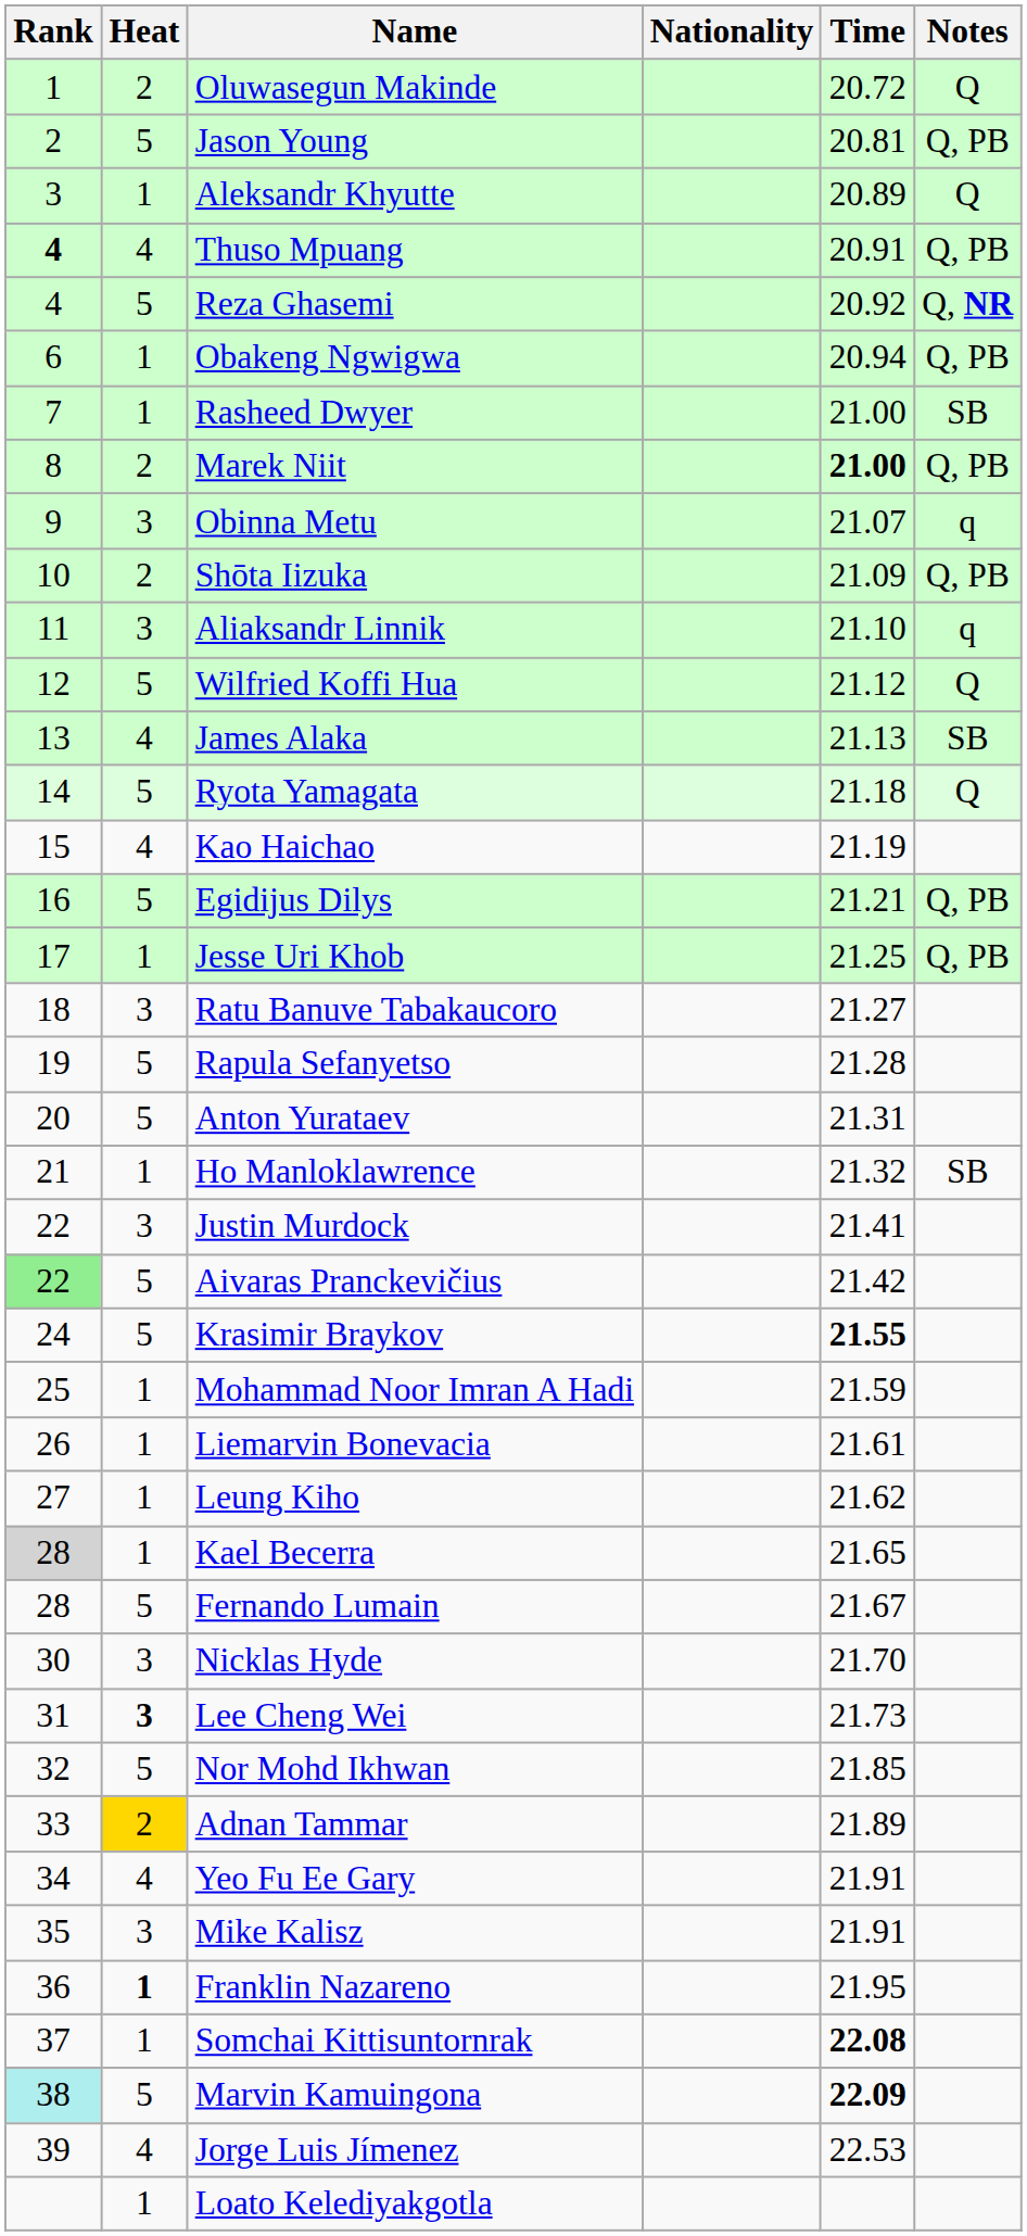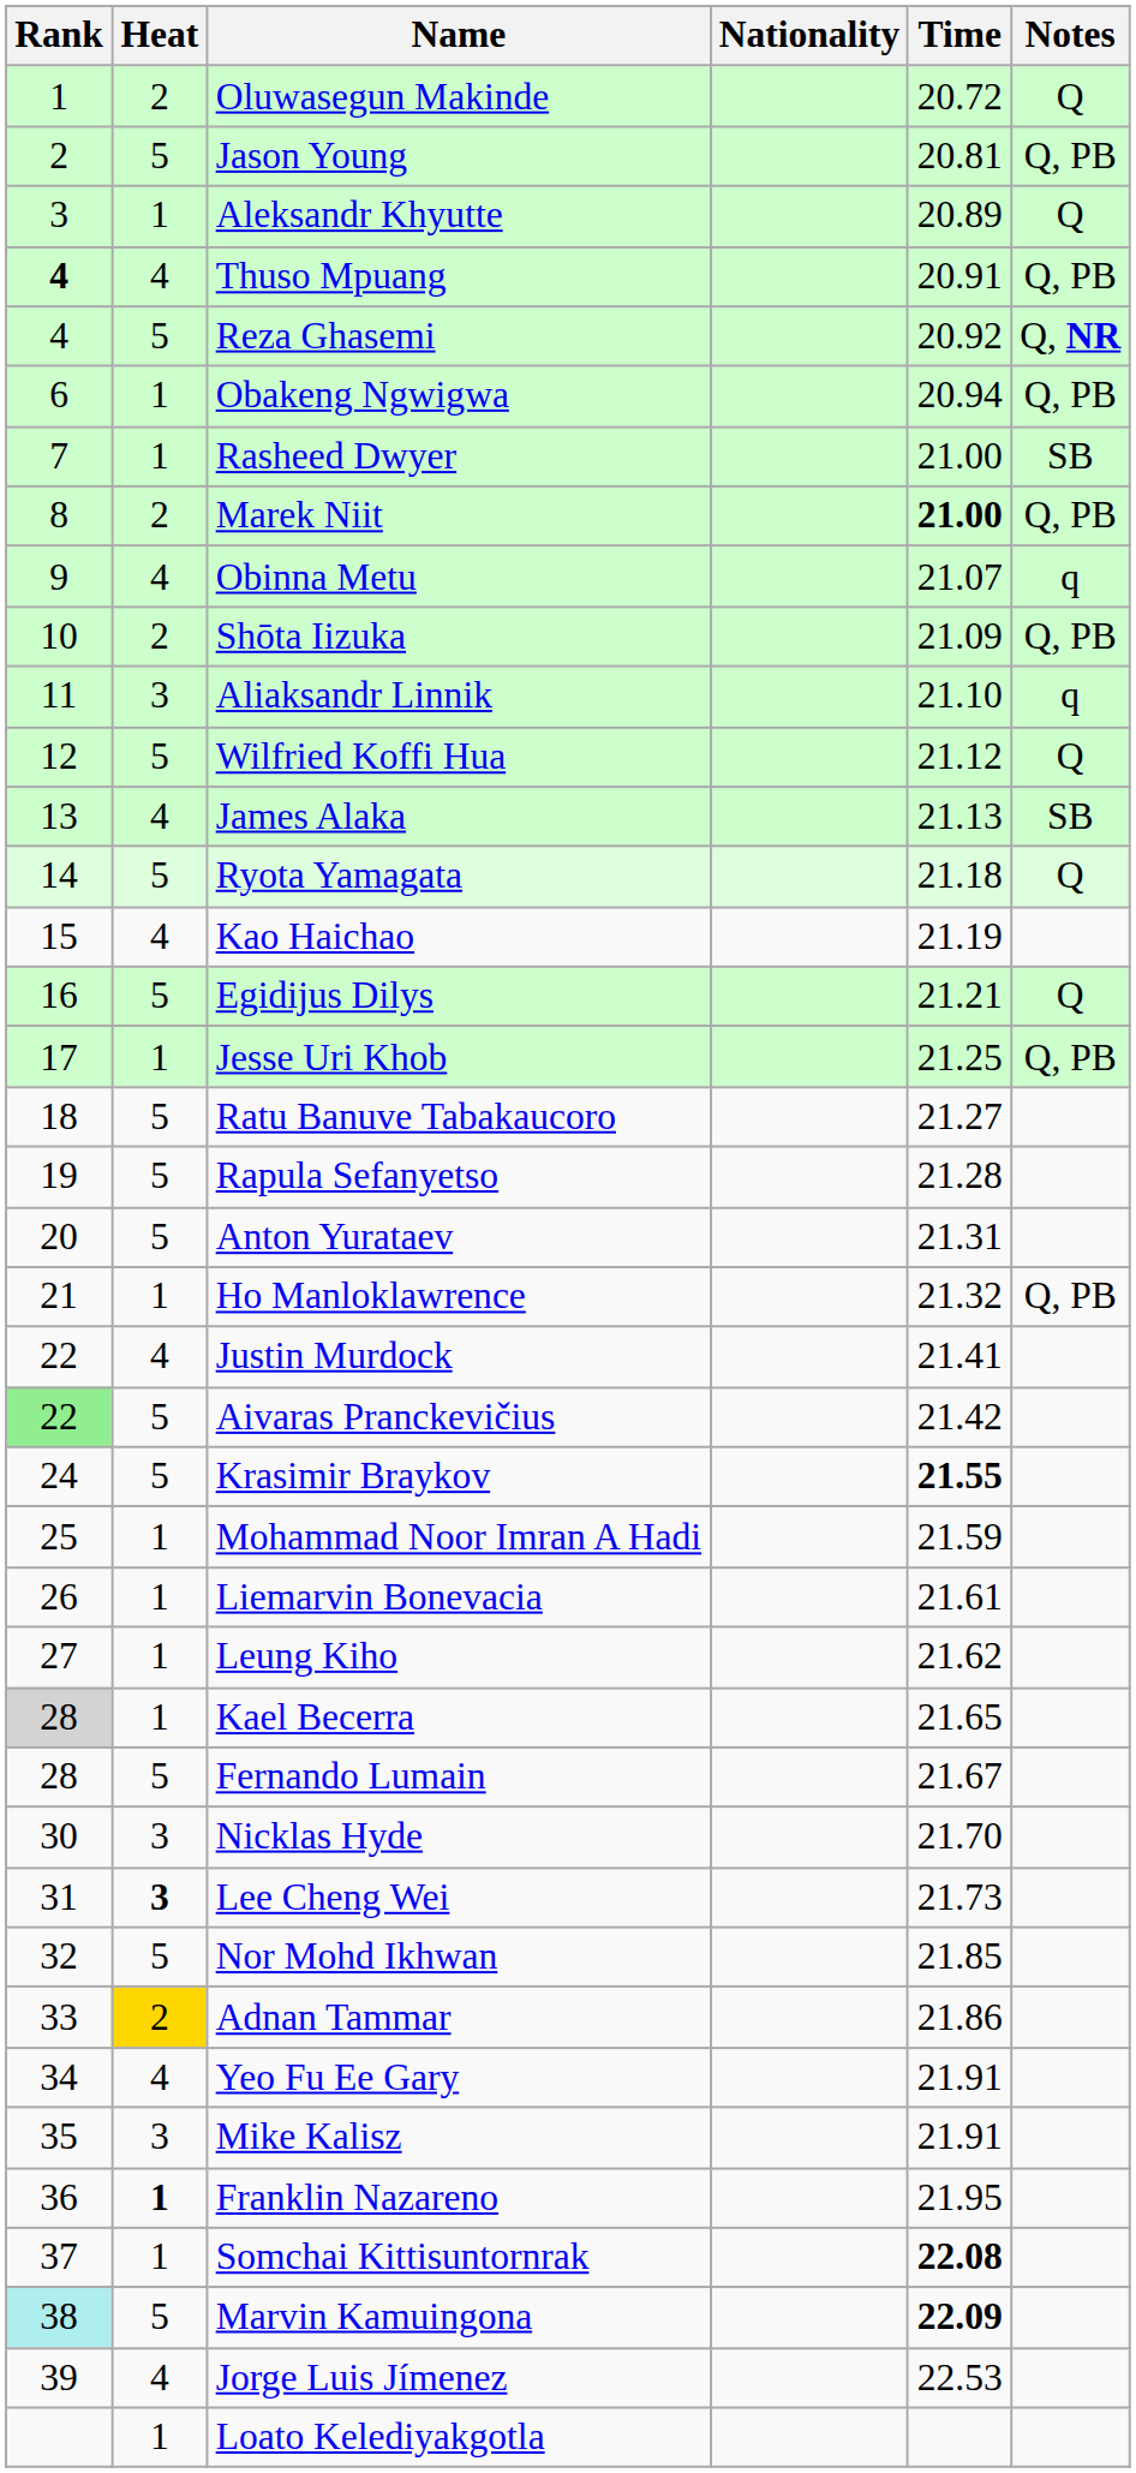Obinna Metu | Heat: 3 -> 4
Egidijus Dilys | Notes: Q, PB -> Q
Ratu Banuve Tabakaucoro | Heat: 3 -> 5
Ho Manloklawrence | Notes: SB -> Q, PB
Justin Murdock | Heat: 3 -> 4
Adnan Tammar | Time: 21.89 -> 21.86
